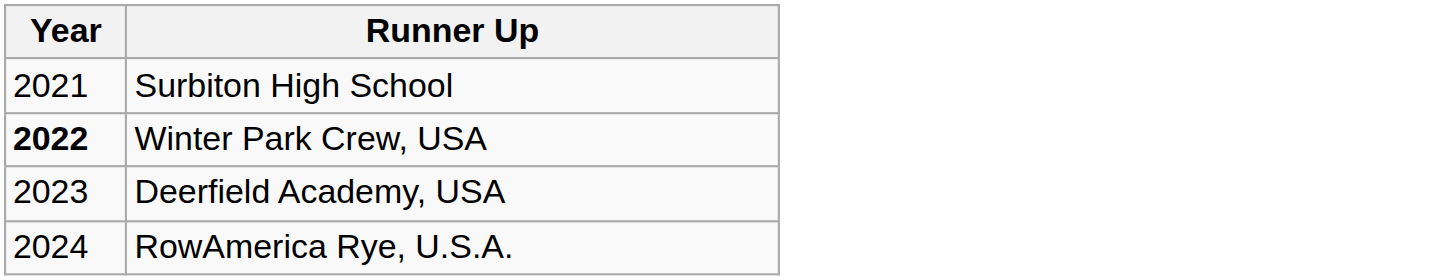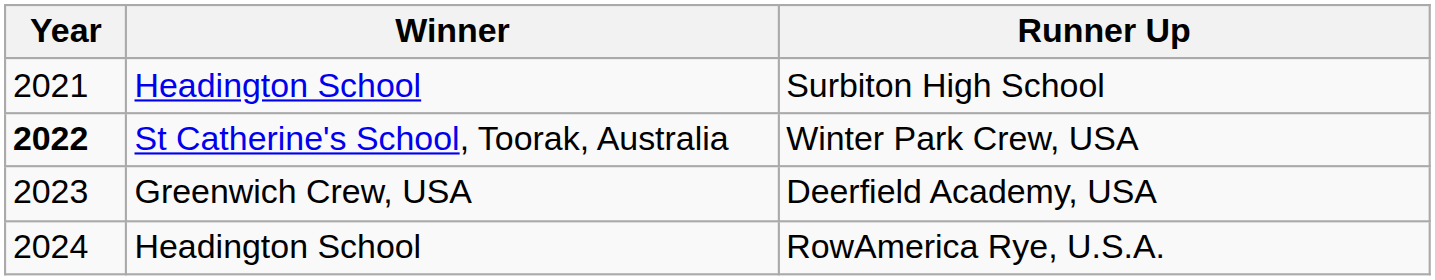+ column: Winner | Headington School | St Catherine's School, Toorak, Australia | Greenwich Crew, USA | Headington School
